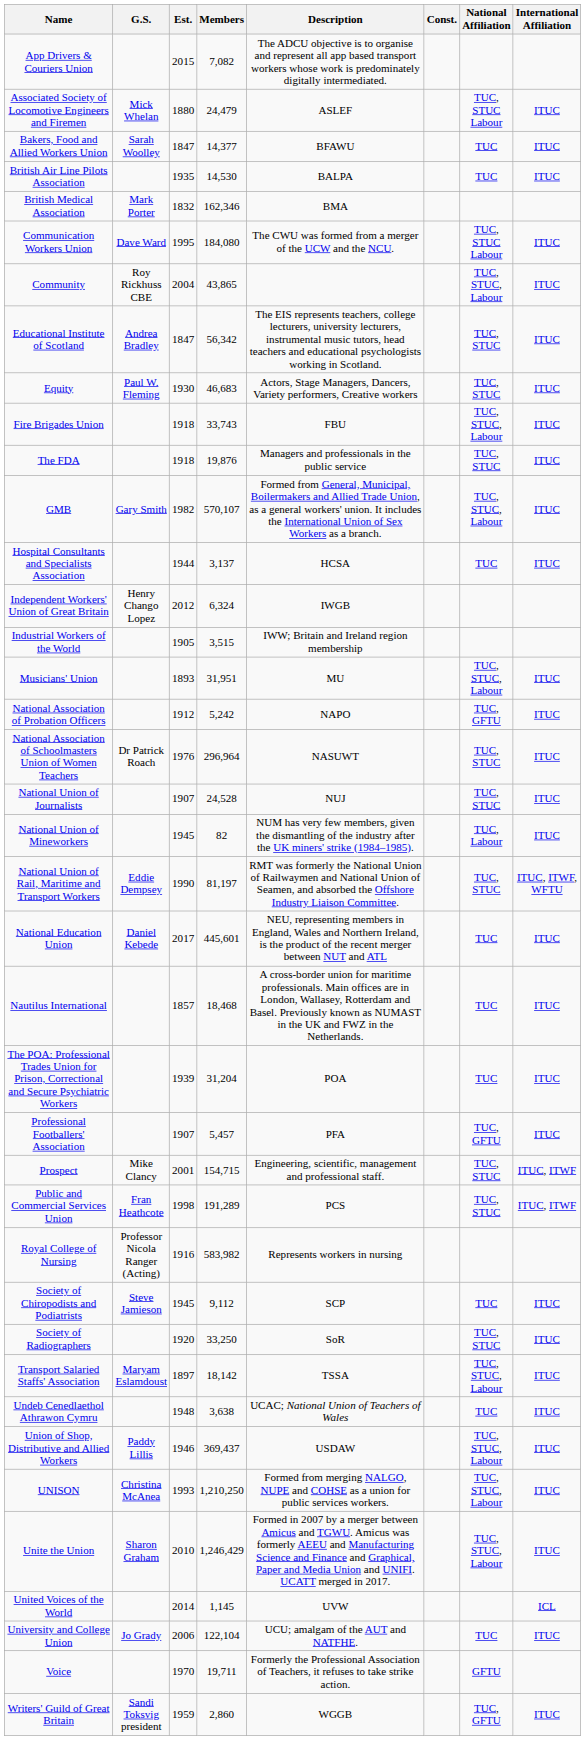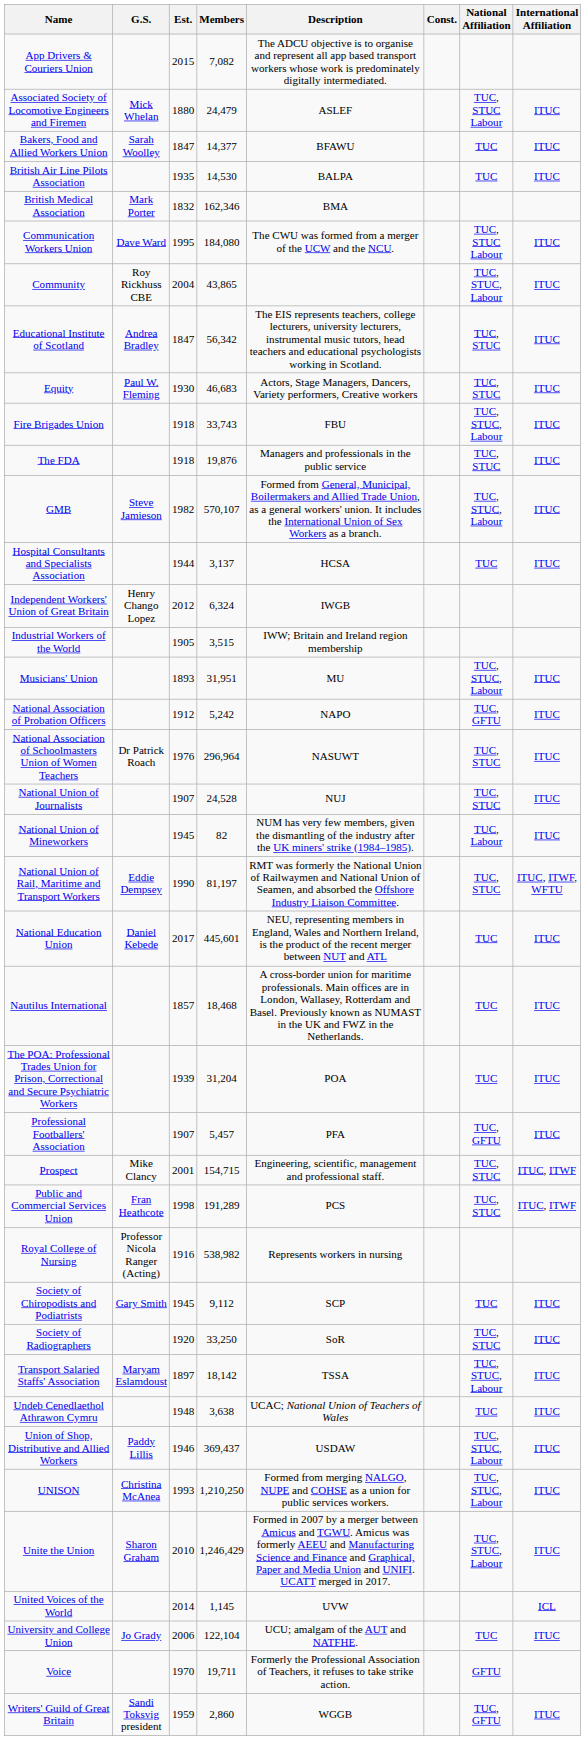GMB | G.S.: Gary Smith -> Steve Jamieson
Royal College of Nursing | Members: 583,982 -> 538,982
Society of Chiropodists and Podiatrists | G.S.: Steve Jamieson -> Gary Smith
